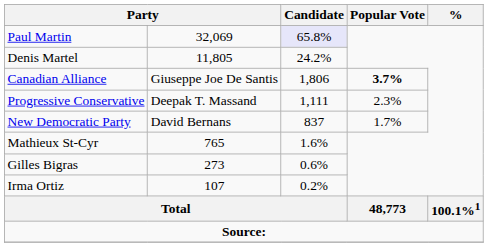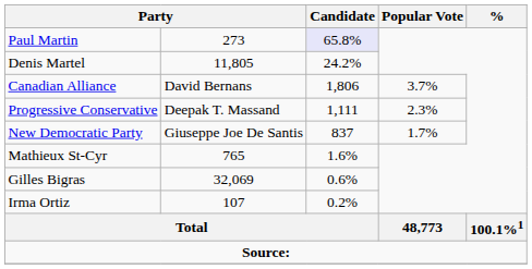Paul Martin | column 2: 32,069 -> 273
Canadian Alliance | column 2: Giuseppe Joe De Santis -> David Bernans
Canadian Alliance | Popular Vote: bold -> normal
New Democratic Party | column 2: David Bernans -> Giuseppe Joe De Santis
Gilles Bigras | column 2: 273 -> 32,069
